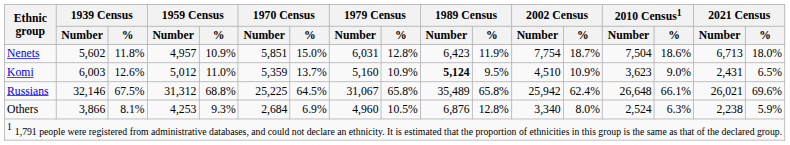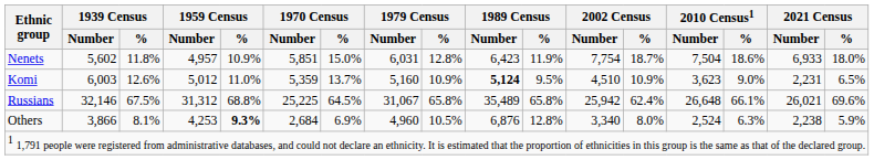Nenets | 2021 Census / Number: 6,713 -> 6,933
Komi | 2021 Census / Number: 2,431 -> 2,231
Others | 1959 Census / %: normal -> bold
